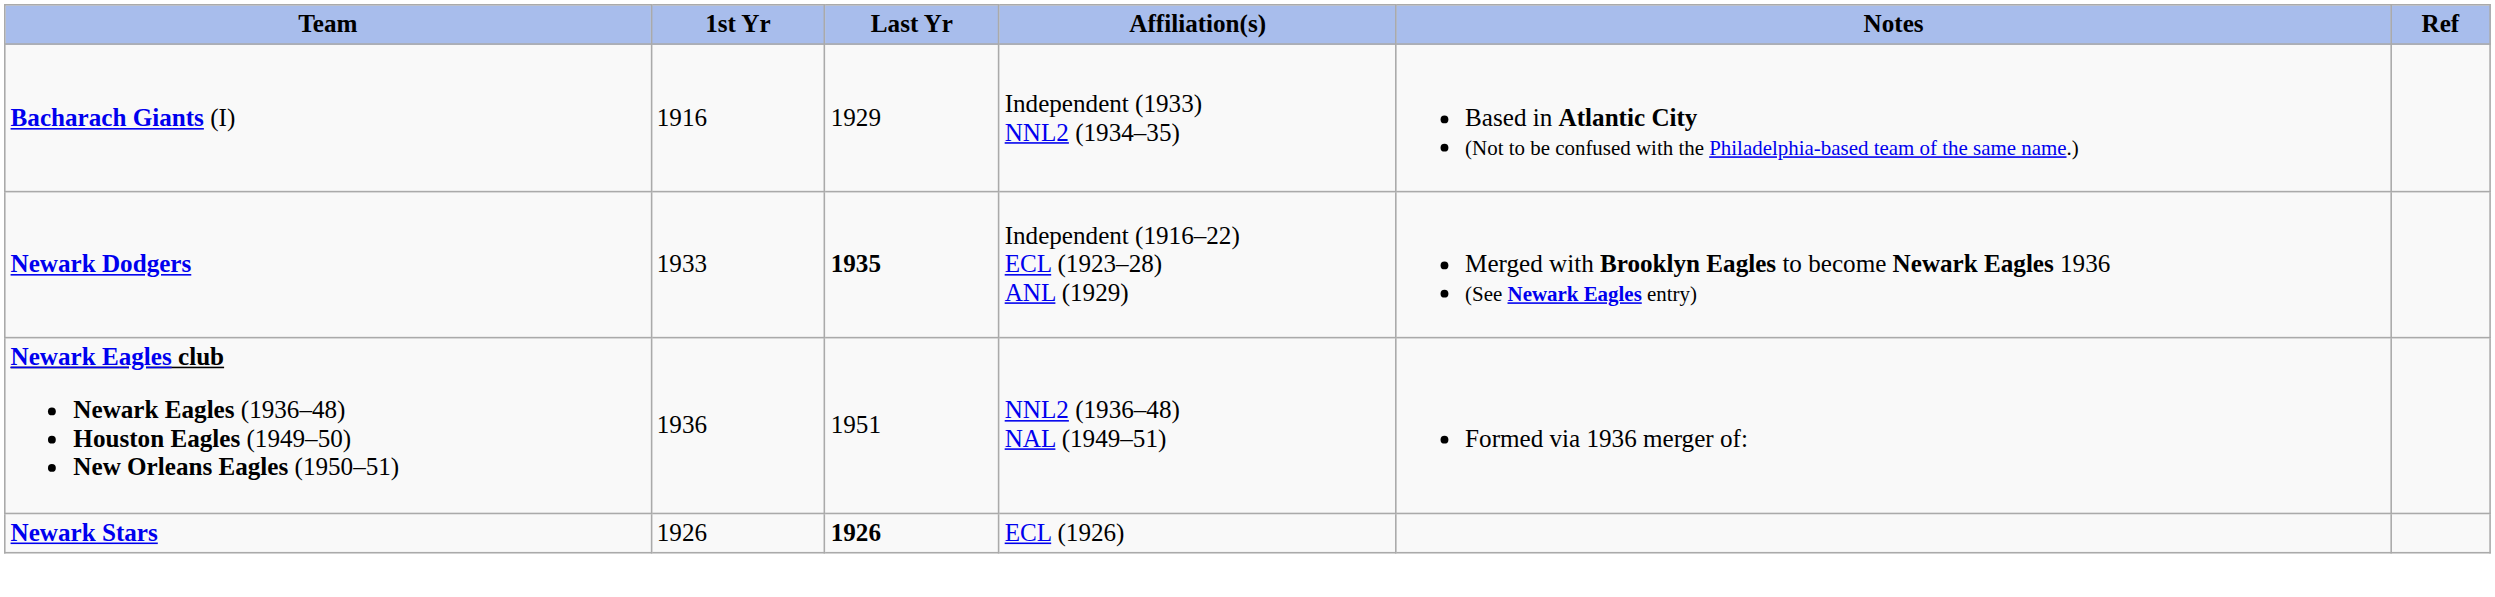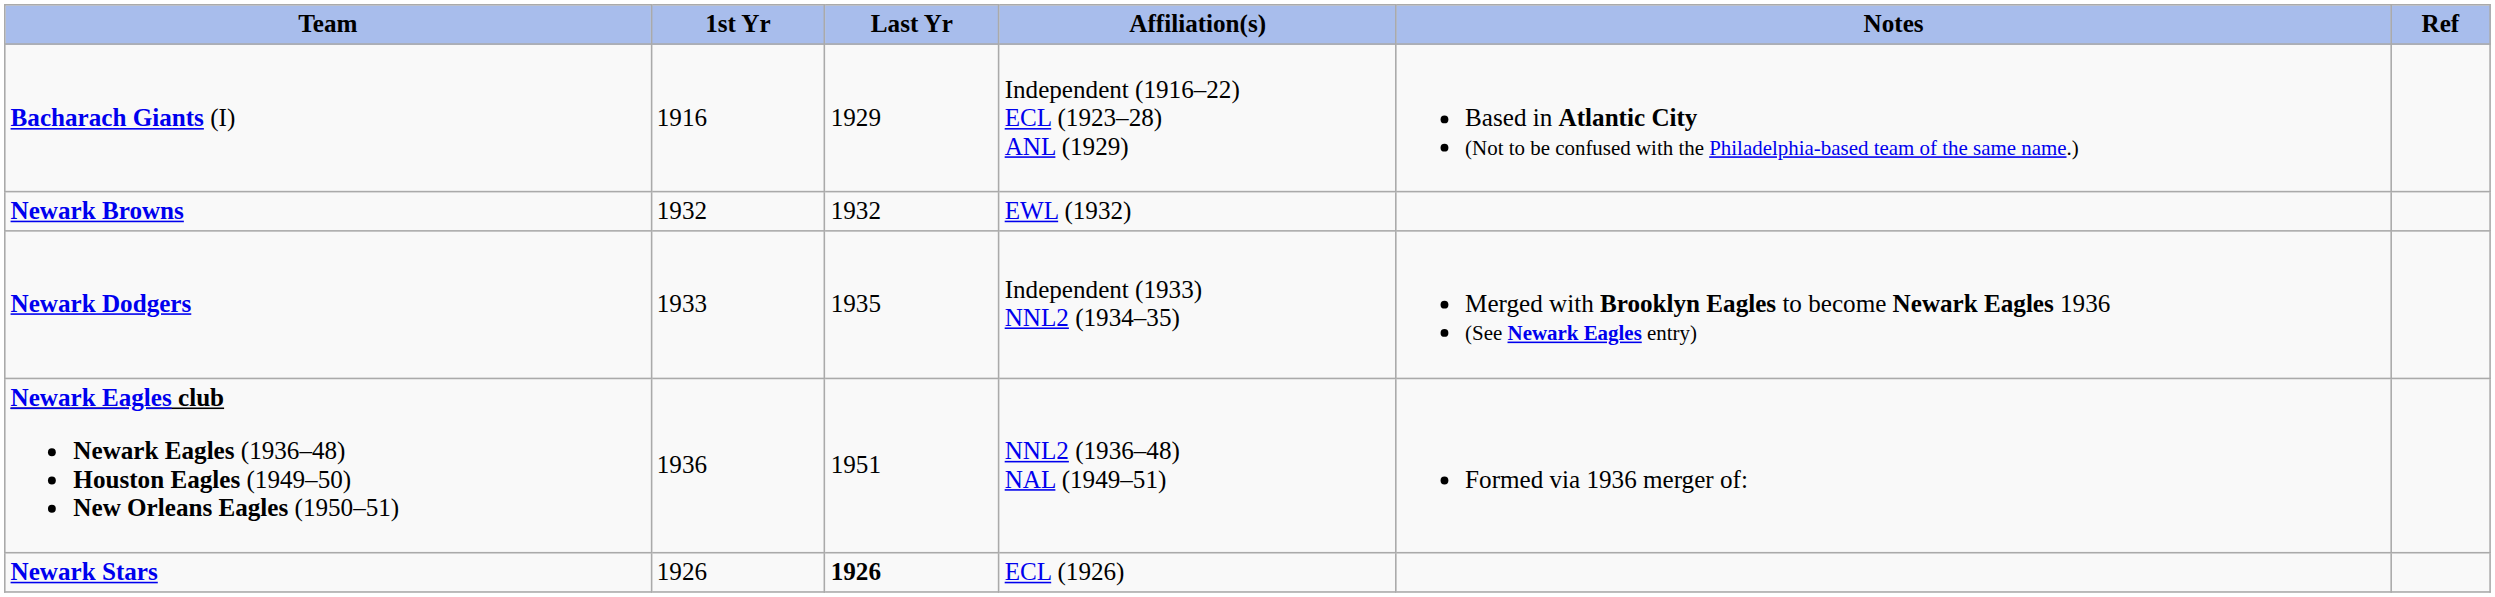Bacharach Giants (I) | Affiliation(s): Independent (1933) NNL2 (1934–35) -> Independent (1916–22) ECL (1923–28) ANL (1929)
+ row: Newark Browns | 1932 | 1932 | EWL (1932)
Newark Dodgers | Last Yr: bold -> normal
Newark Dodgers | Affiliation(s): Independent (1916–22) ECL (1923–28) ANL (1929) -> Independent (1933) NNL2 (1934–35)
